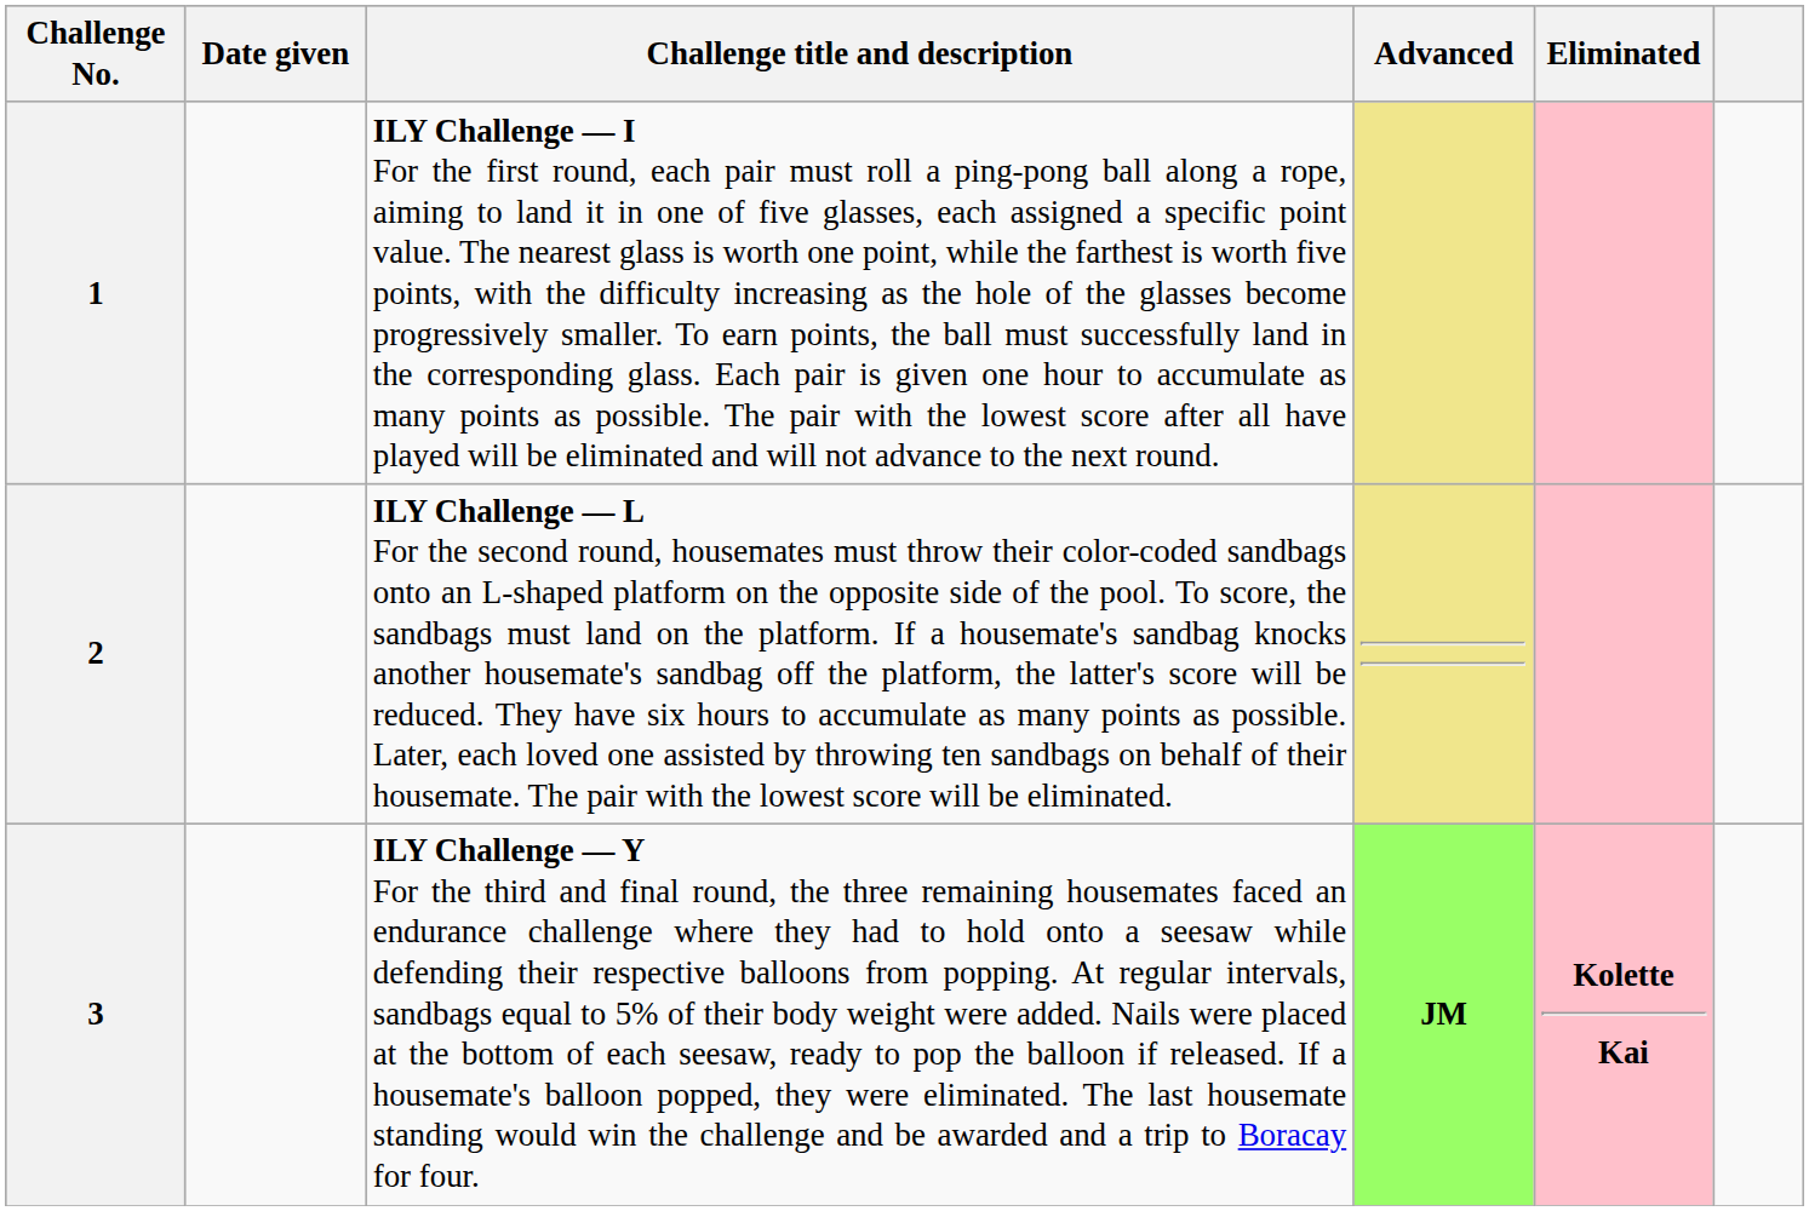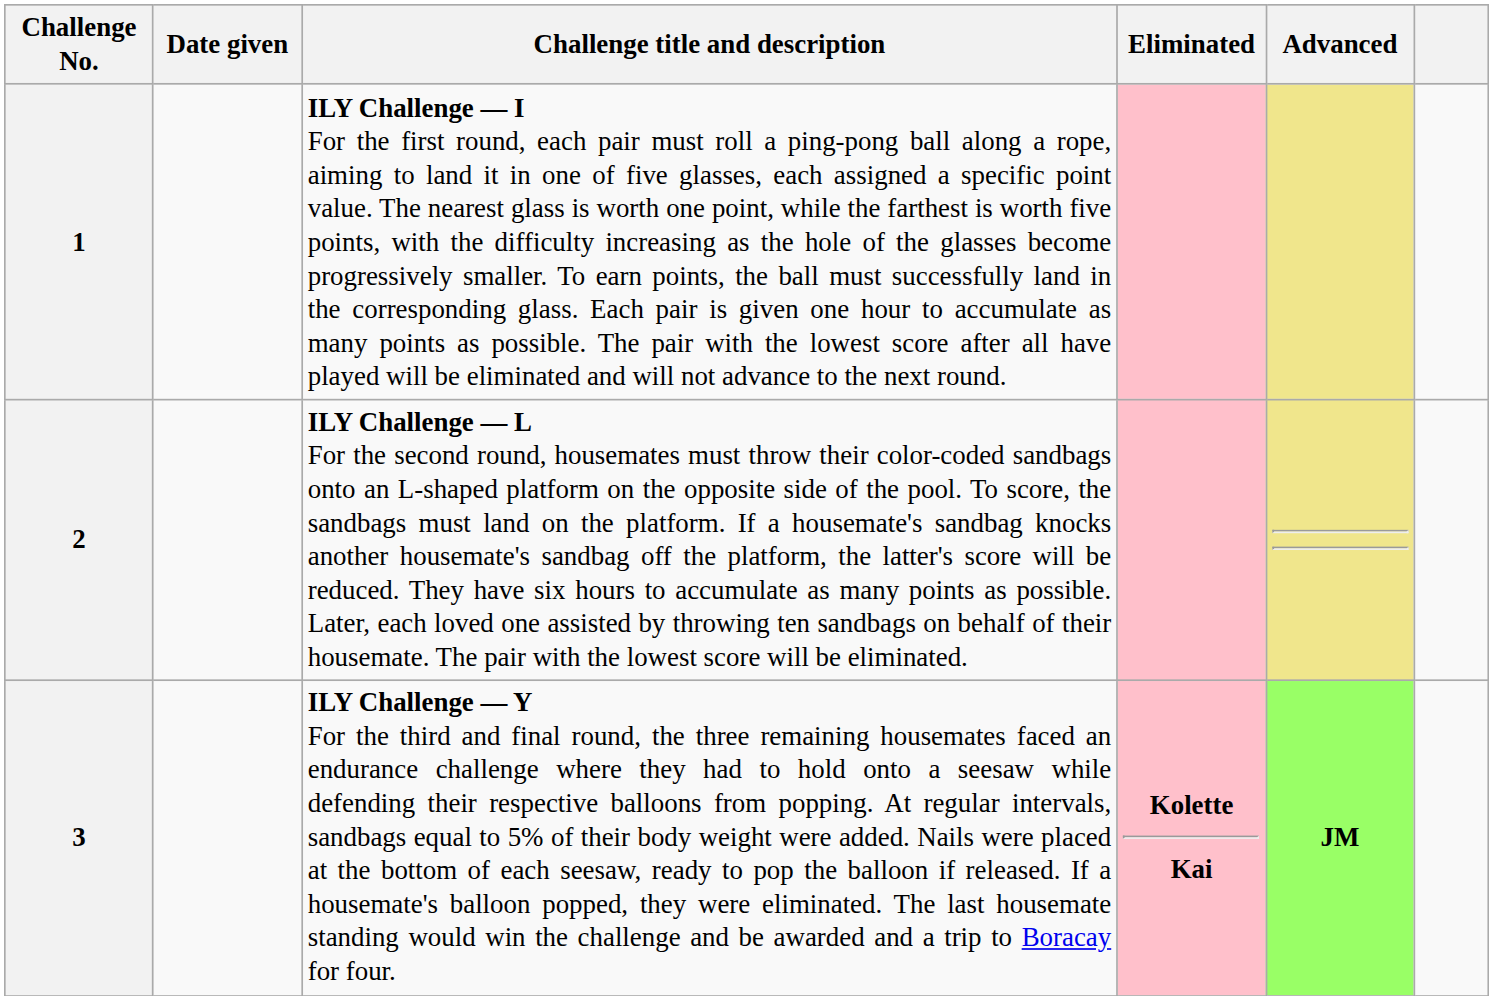columns swapped: Advanced <-> Eliminated
